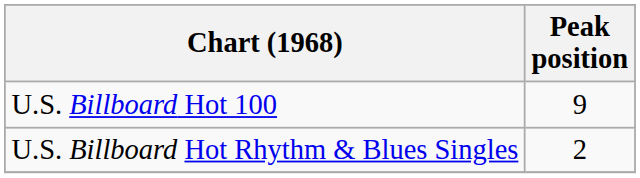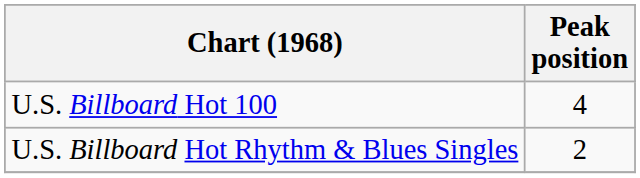U.S. Billboard Hot 100 | Peak position: 9 -> 4
